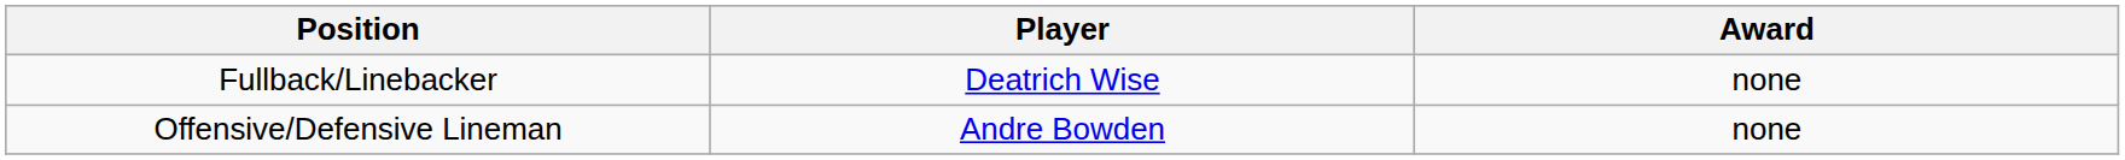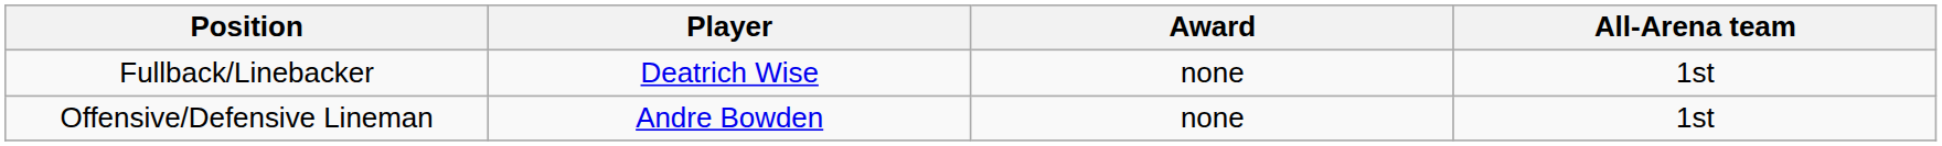+ column: All-Arena team | 1st | 1st
